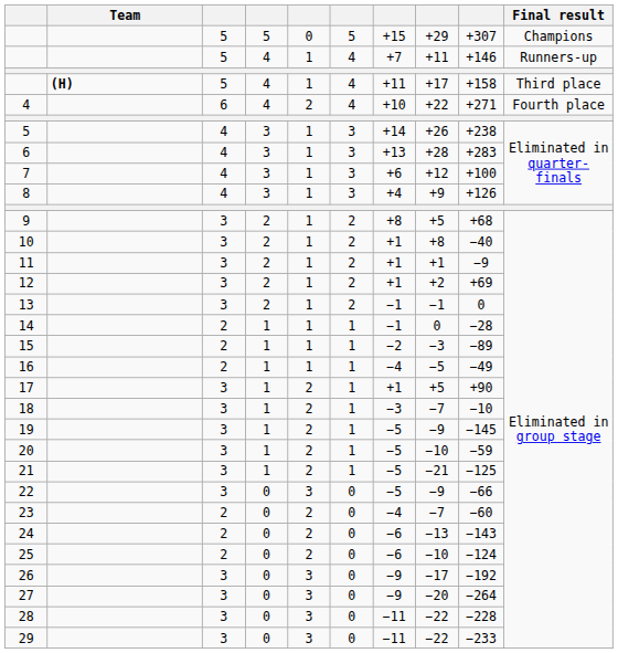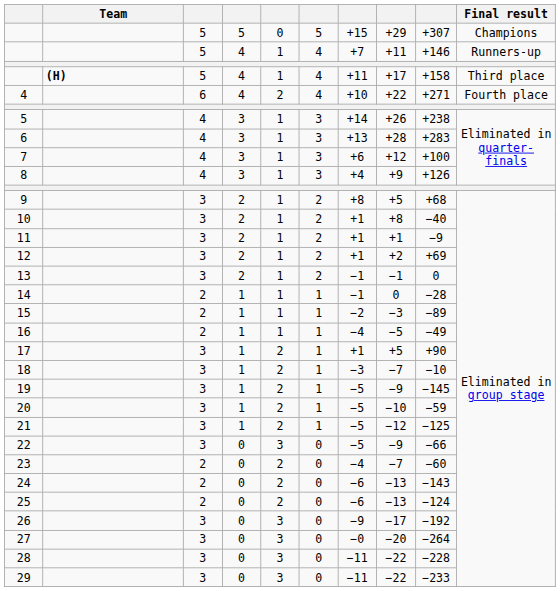21 | column 8: −21 -> −12
25 | column 8: −10 -> −13
27 | column 7: −9 -> −0
